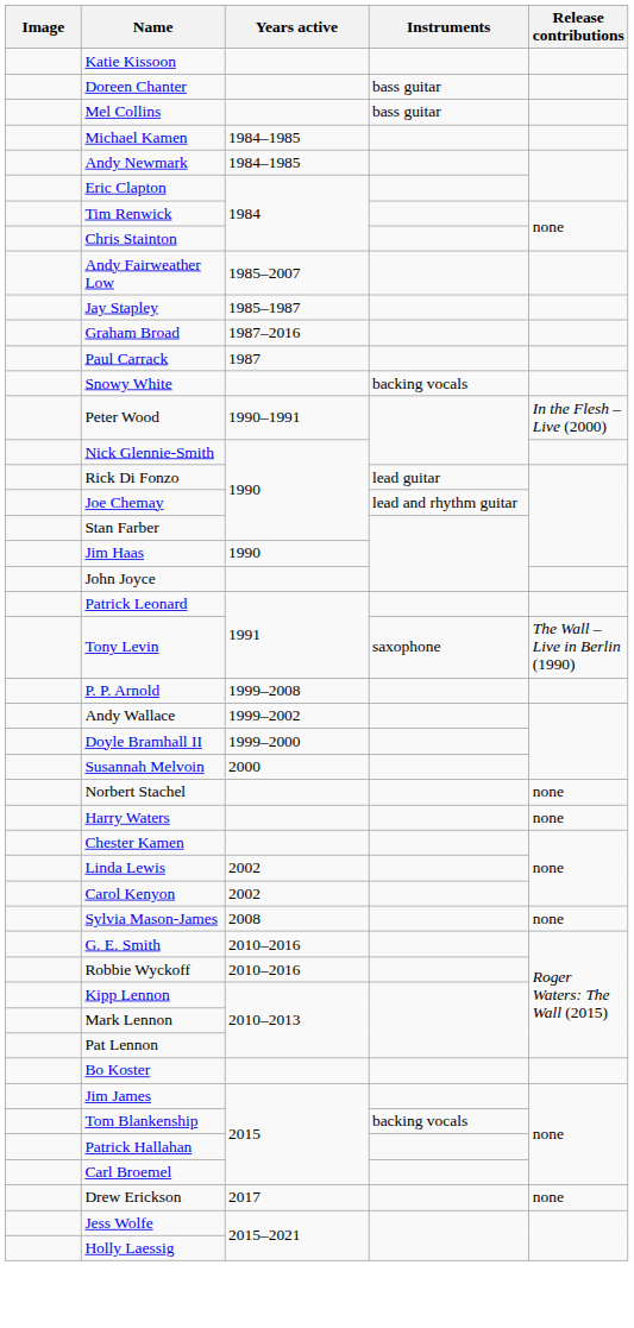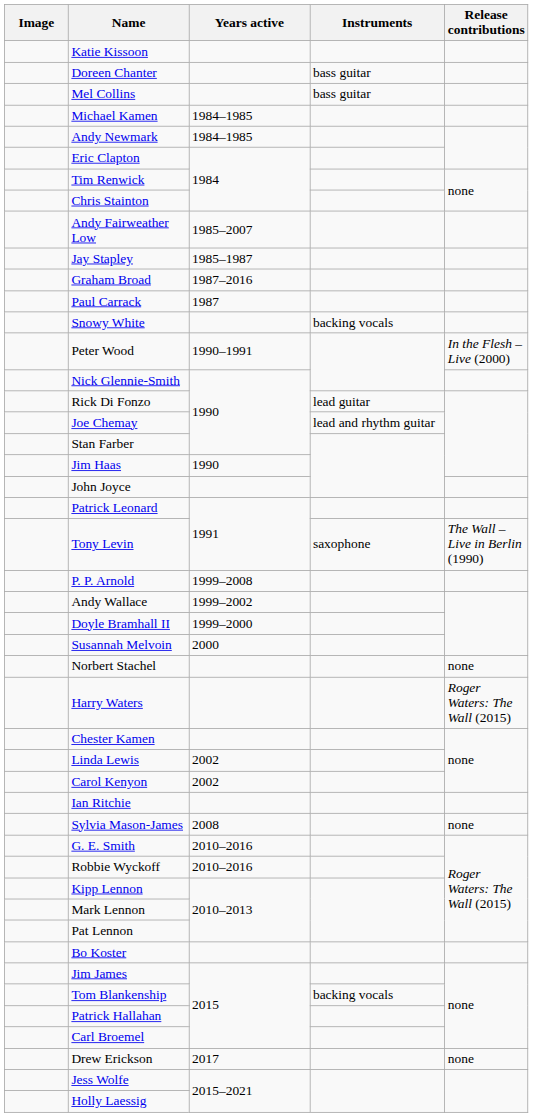Harry Waters | Release contributions: none -> Roger Waters: The Wall (2015)
+ row: Ian Ritchie
